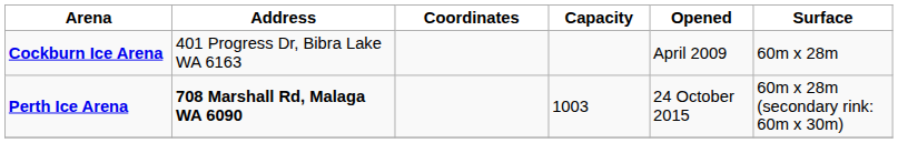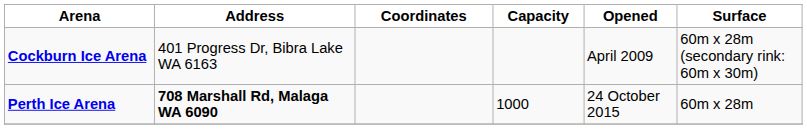Cockburn Ice Arena | Surface: 60m x 28m -> 60m x 28m (secondary rink: 60m x 30m)
Perth Ice Arena | Capacity: 1003 -> 1000
Perth Ice Arena | Surface: 60m x 28m (secondary rink: 60m x 30m) -> 60m x 28m
